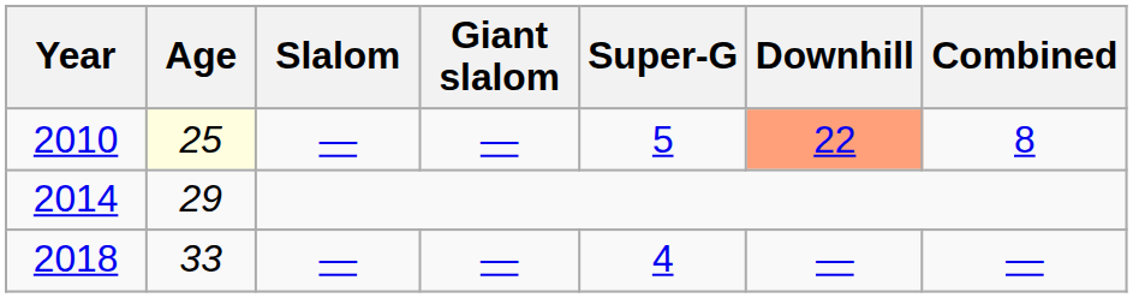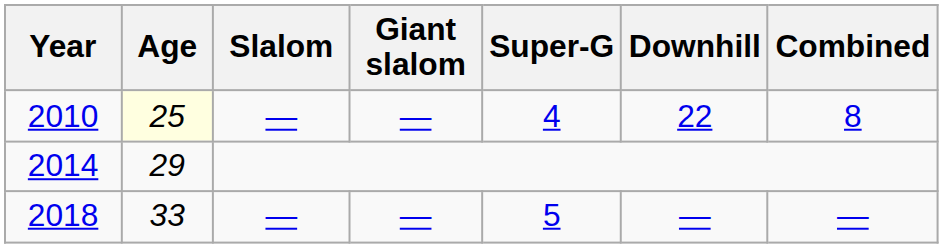2010 | Super-G: 5 -> 4
2010 | Downhill: lightsalmon background -> no background
2018 | Super-G: 4 -> 5
